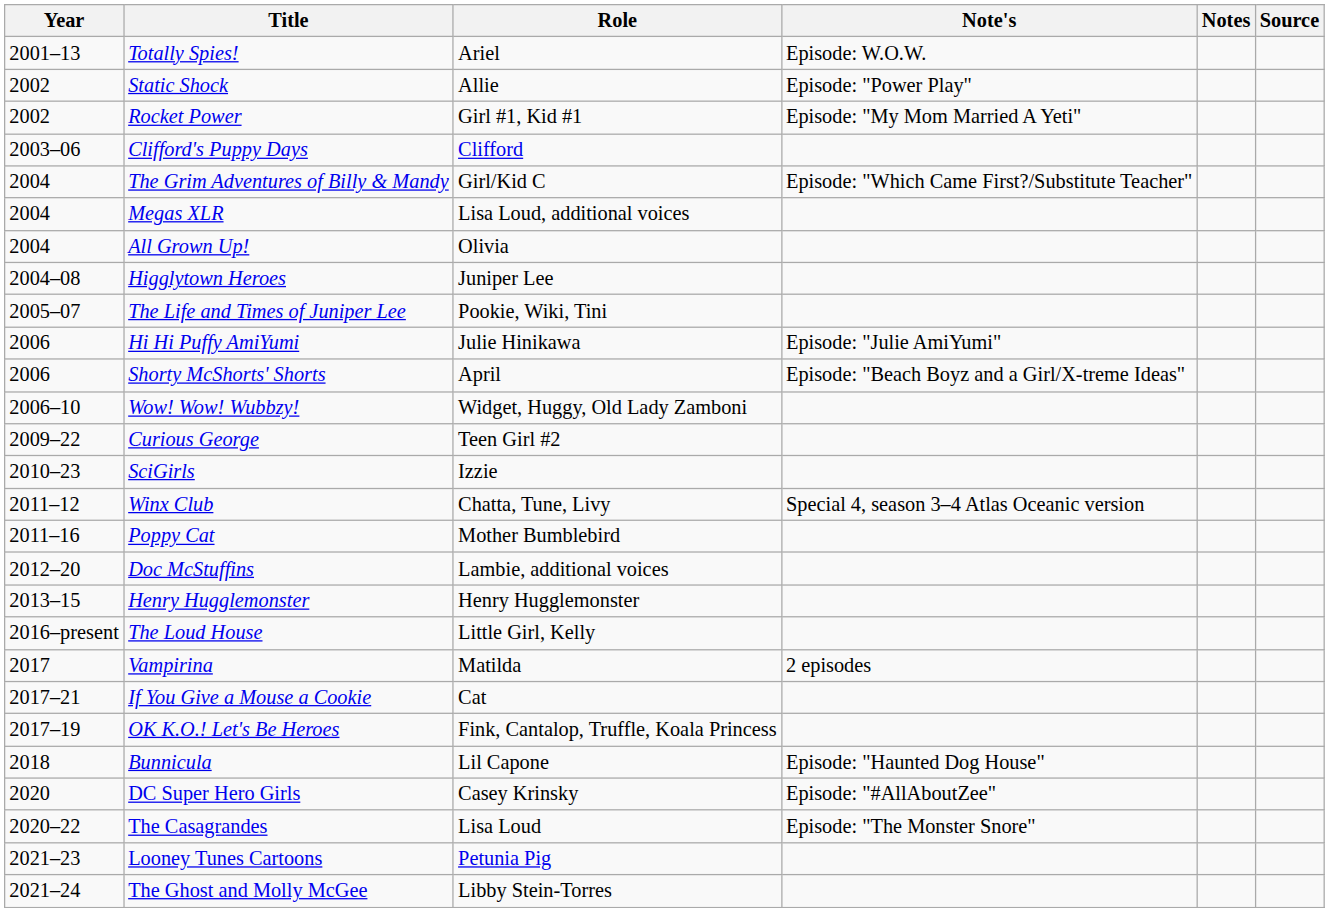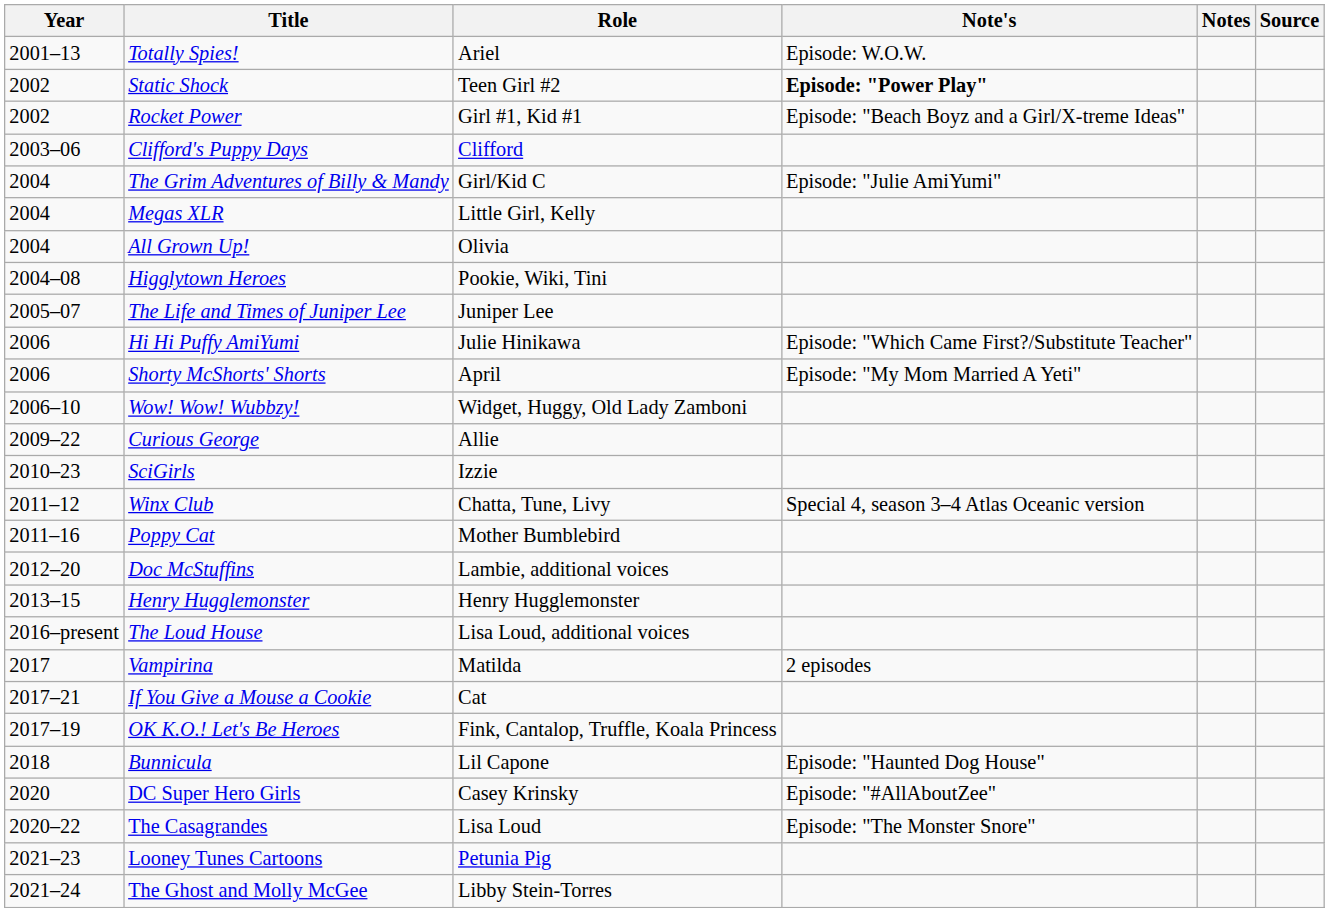Static Shock | Role: Allie -> Teen Girl #2
Static Shock | Note's: normal -> bold
Rocket Power | Note's: Episode: "My Mom Married A Yeti" -> Episode: "Beach Boyz and a Girl/X-treme Ideas"
The Grim Adventures of Billy & Mandy | Note's: Episode: "Which Came First?/Substitute Teacher" -> Episode: "Julie AmiYumi"
Megas XLR | Role: Lisa Loud, additional voices -> Little Girl, Kelly
Higglytown Heroes | Role: Juniper Lee -> Pookie, Wiki, Tini
The Life and Times of Juniper Lee | Role: Pookie, Wiki, Tini -> Juniper Lee
Hi Hi Puffy AmiYumi | Note's: Episode: "Julie AmiYumi" -> Episode: "Which Came First?/Substitute Teacher"
Shorty McShorts' Shorts | Note's: Episode: "Beach Boyz and a Girl/X-treme Ideas" -> Episode: "My Mom Married A Yeti"
Curious George | Role: Teen Girl #2 -> Allie
The Loud House | Role: Little Girl, Kelly -> Lisa Loud, additional voices
